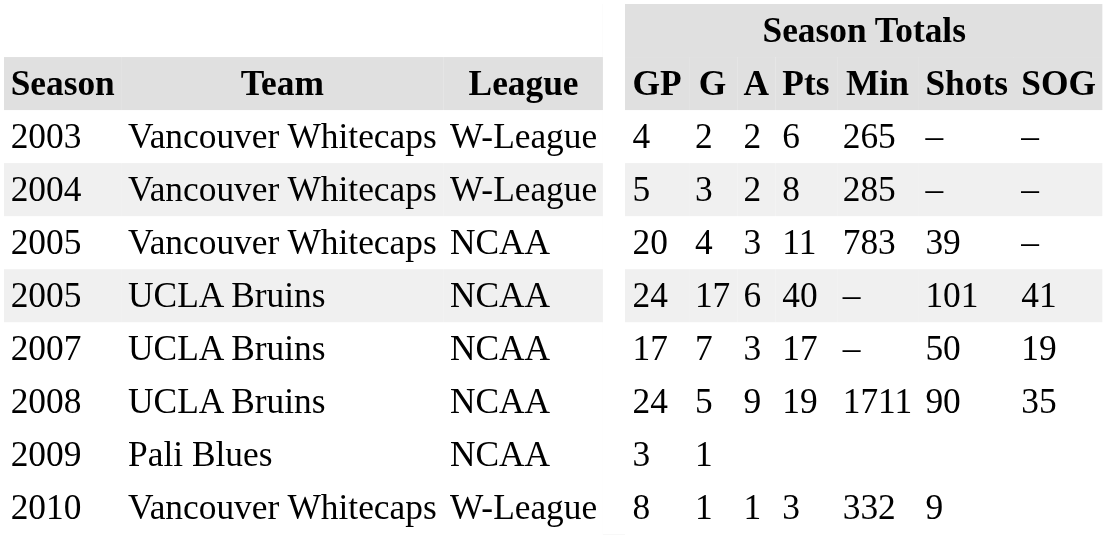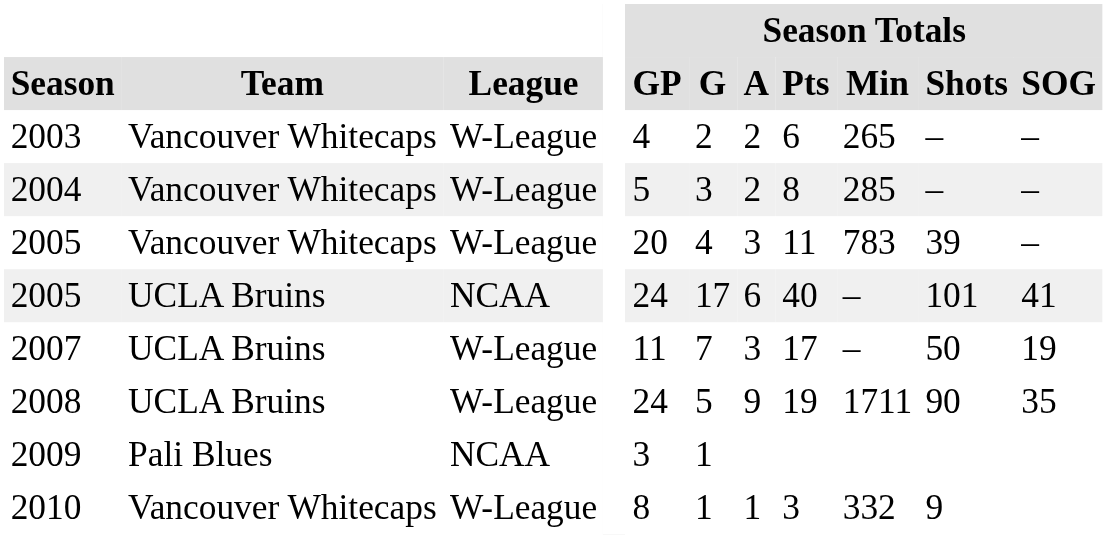2005 / Vancouver Whitecaps | League: NCAA -> W-League
2007 | League: NCAA -> W-League
2007 | Season Totals / GP: 17 -> 11
2008 | League: NCAA -> W-League
